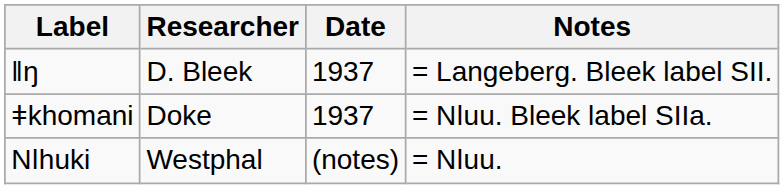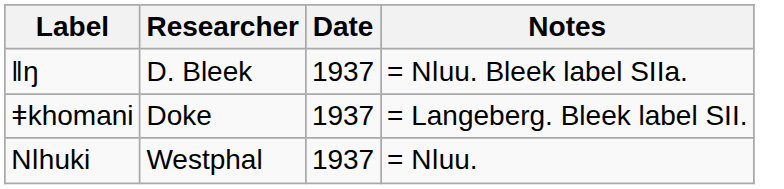ǁŋ | Notes: = Langeberg. Bleek label SII. -> = Nǀuu. Bleek label SIIa.
ǂkhomani | Notes: = Nǀuu. Bleek label SIIa. -> = Langeberg. Bleek label SII.
Nǀhuki | Date: (notes) -> 1937
